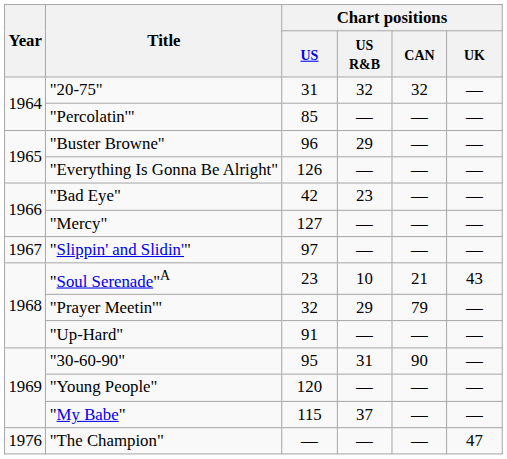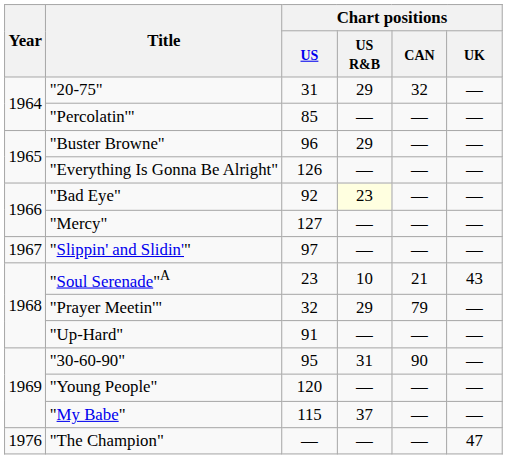"20-75" | Chart positions / US R&B: 32 -> 29
"Bad Eye" | Chart positions / US: 42 -> 92
"Bad Eye" | Chart positions / US R&B: no background -> lightyellow background
